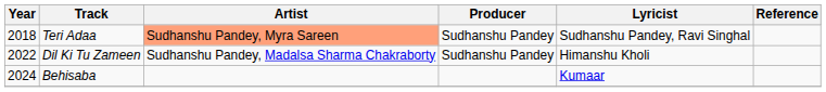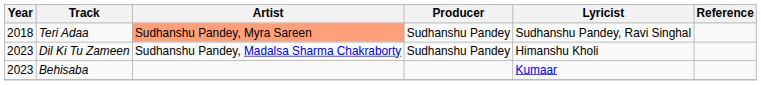Dil Ki Tu Zameen | Year: 2022 -> 2023
Behisaba | Year: 2024 -> 2023
